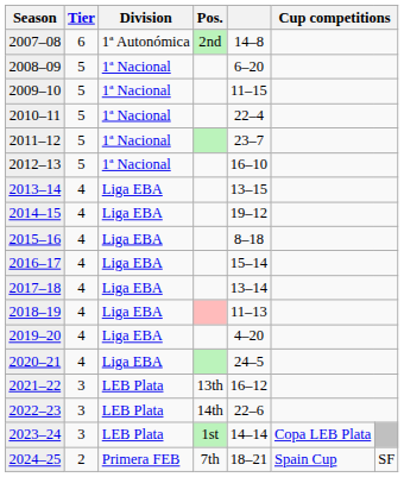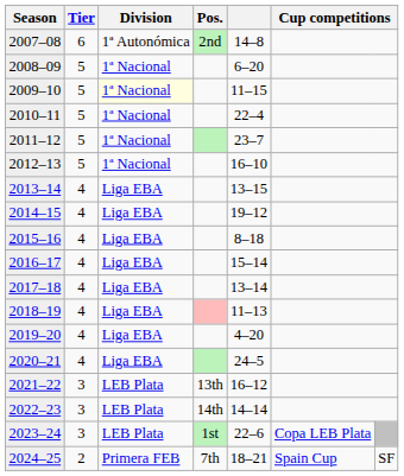2009–10 | Division: no background -> lightyellow background
2022–23 | column 5: 22–6 -> 14–14
2023–24 | column 5: 14–14 -> 22–6
